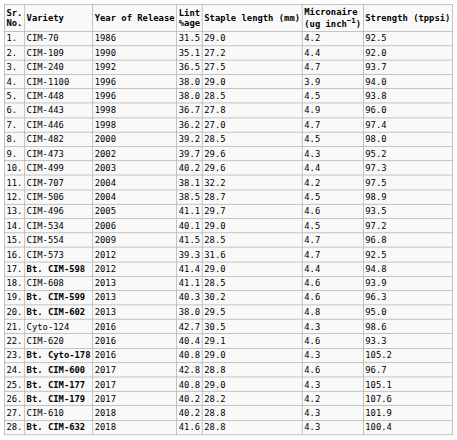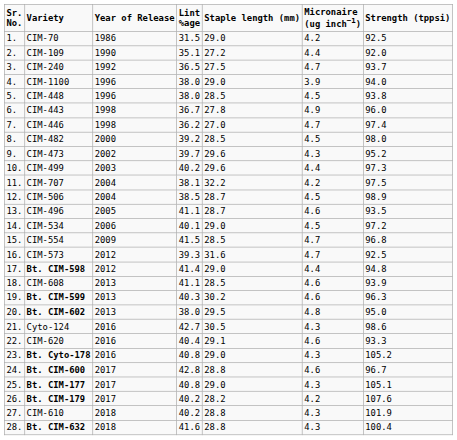CIM-496 | column 5: 29.7 -> 28.7
